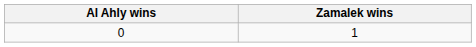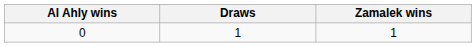+ column: Draws | 1
